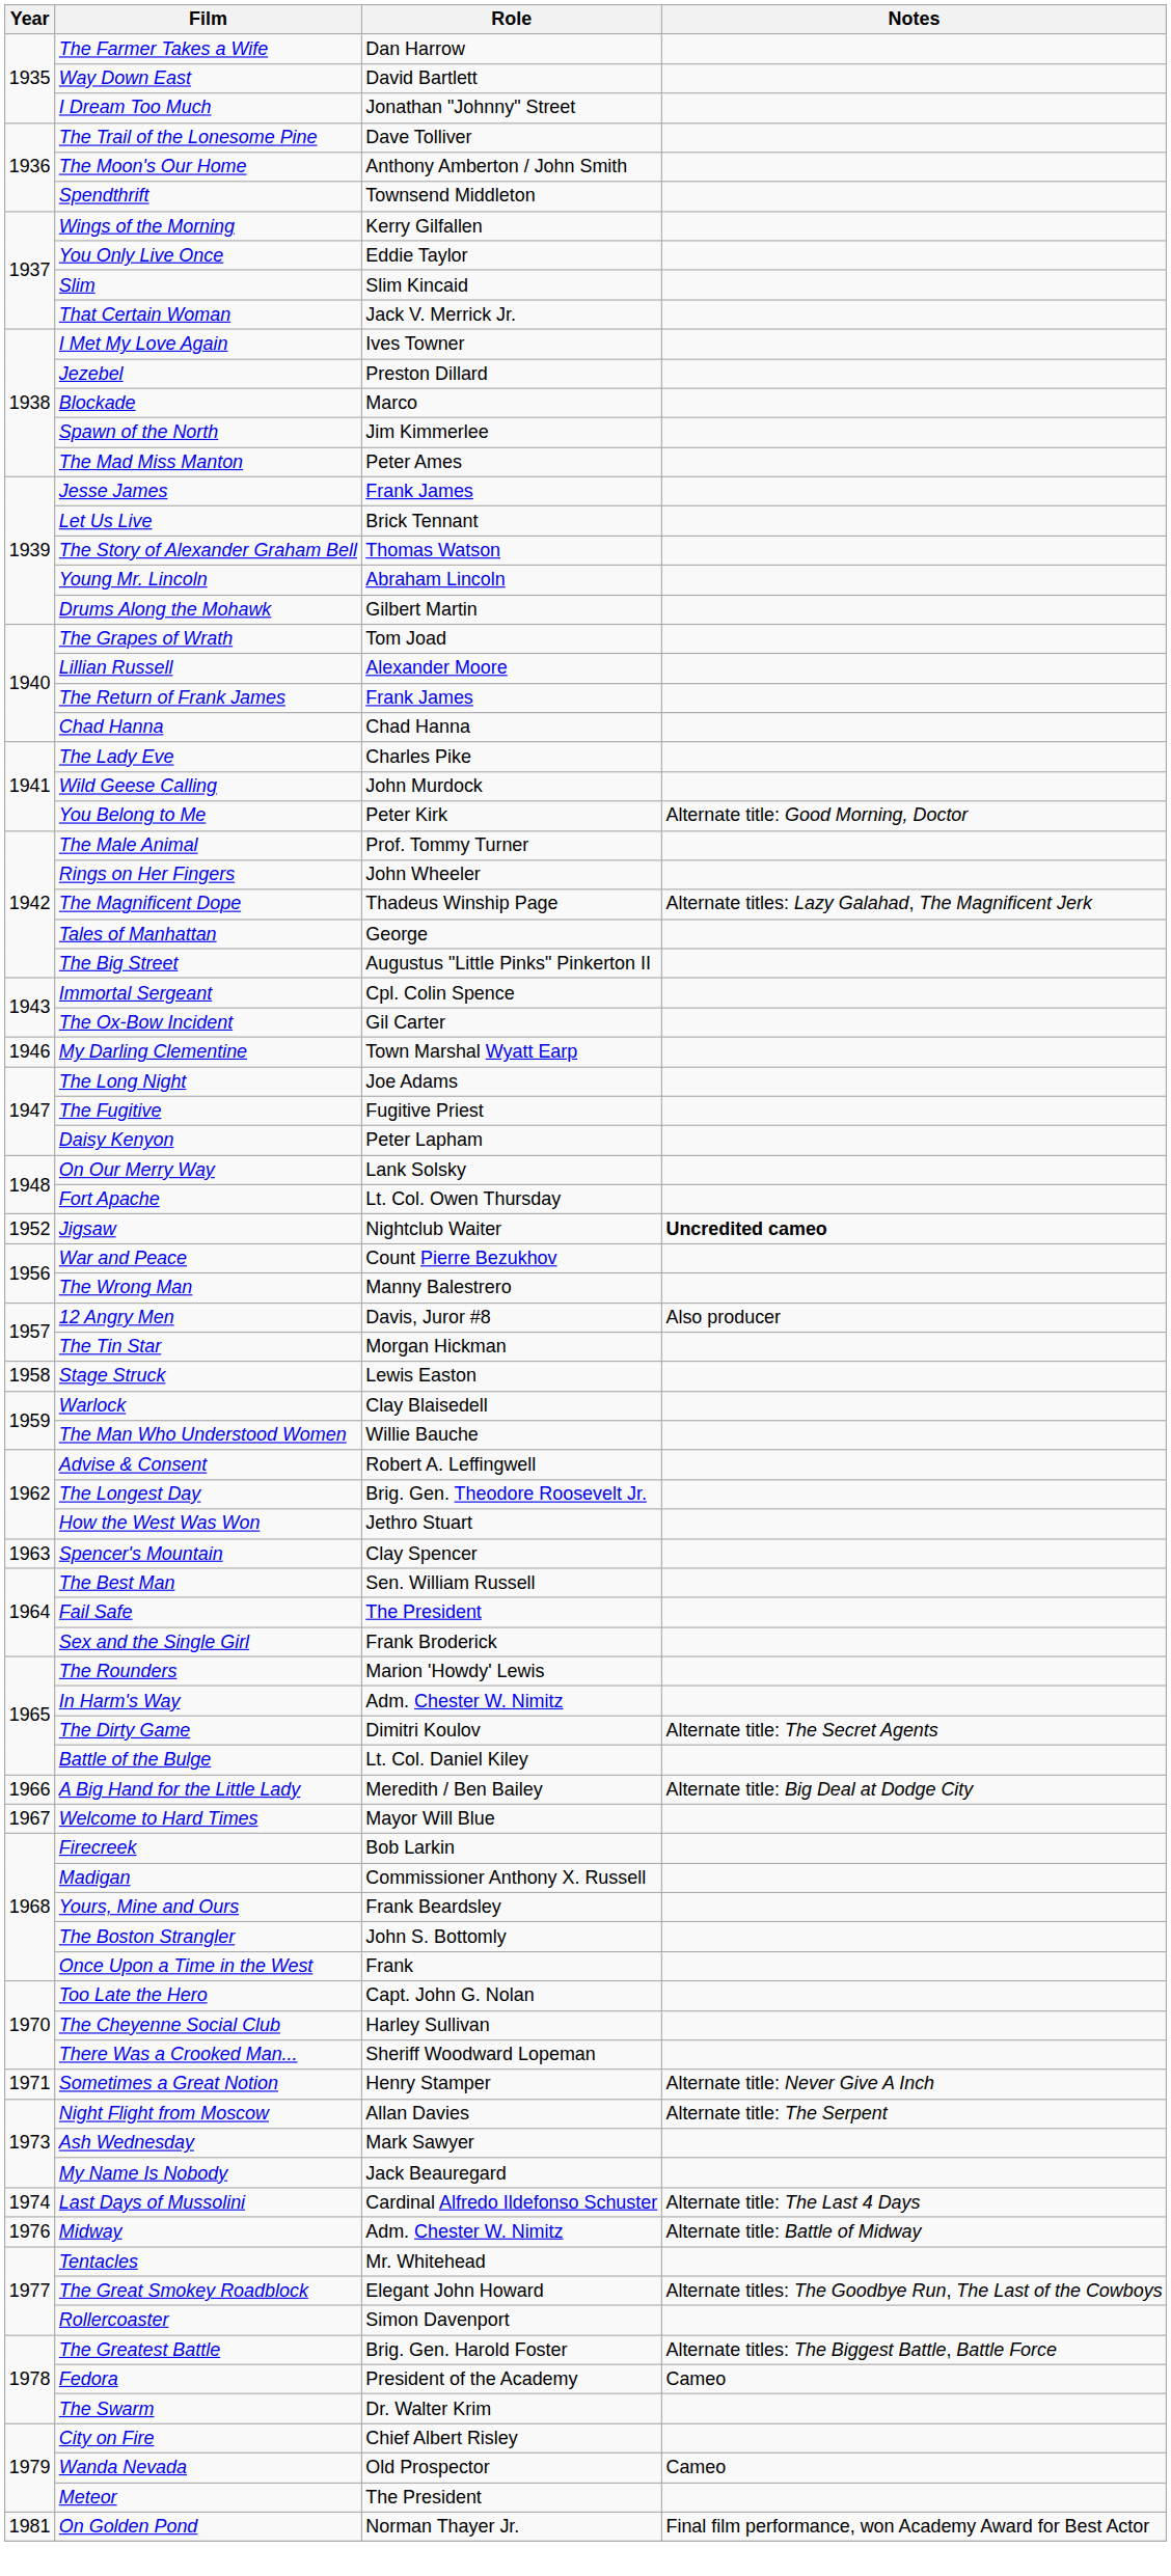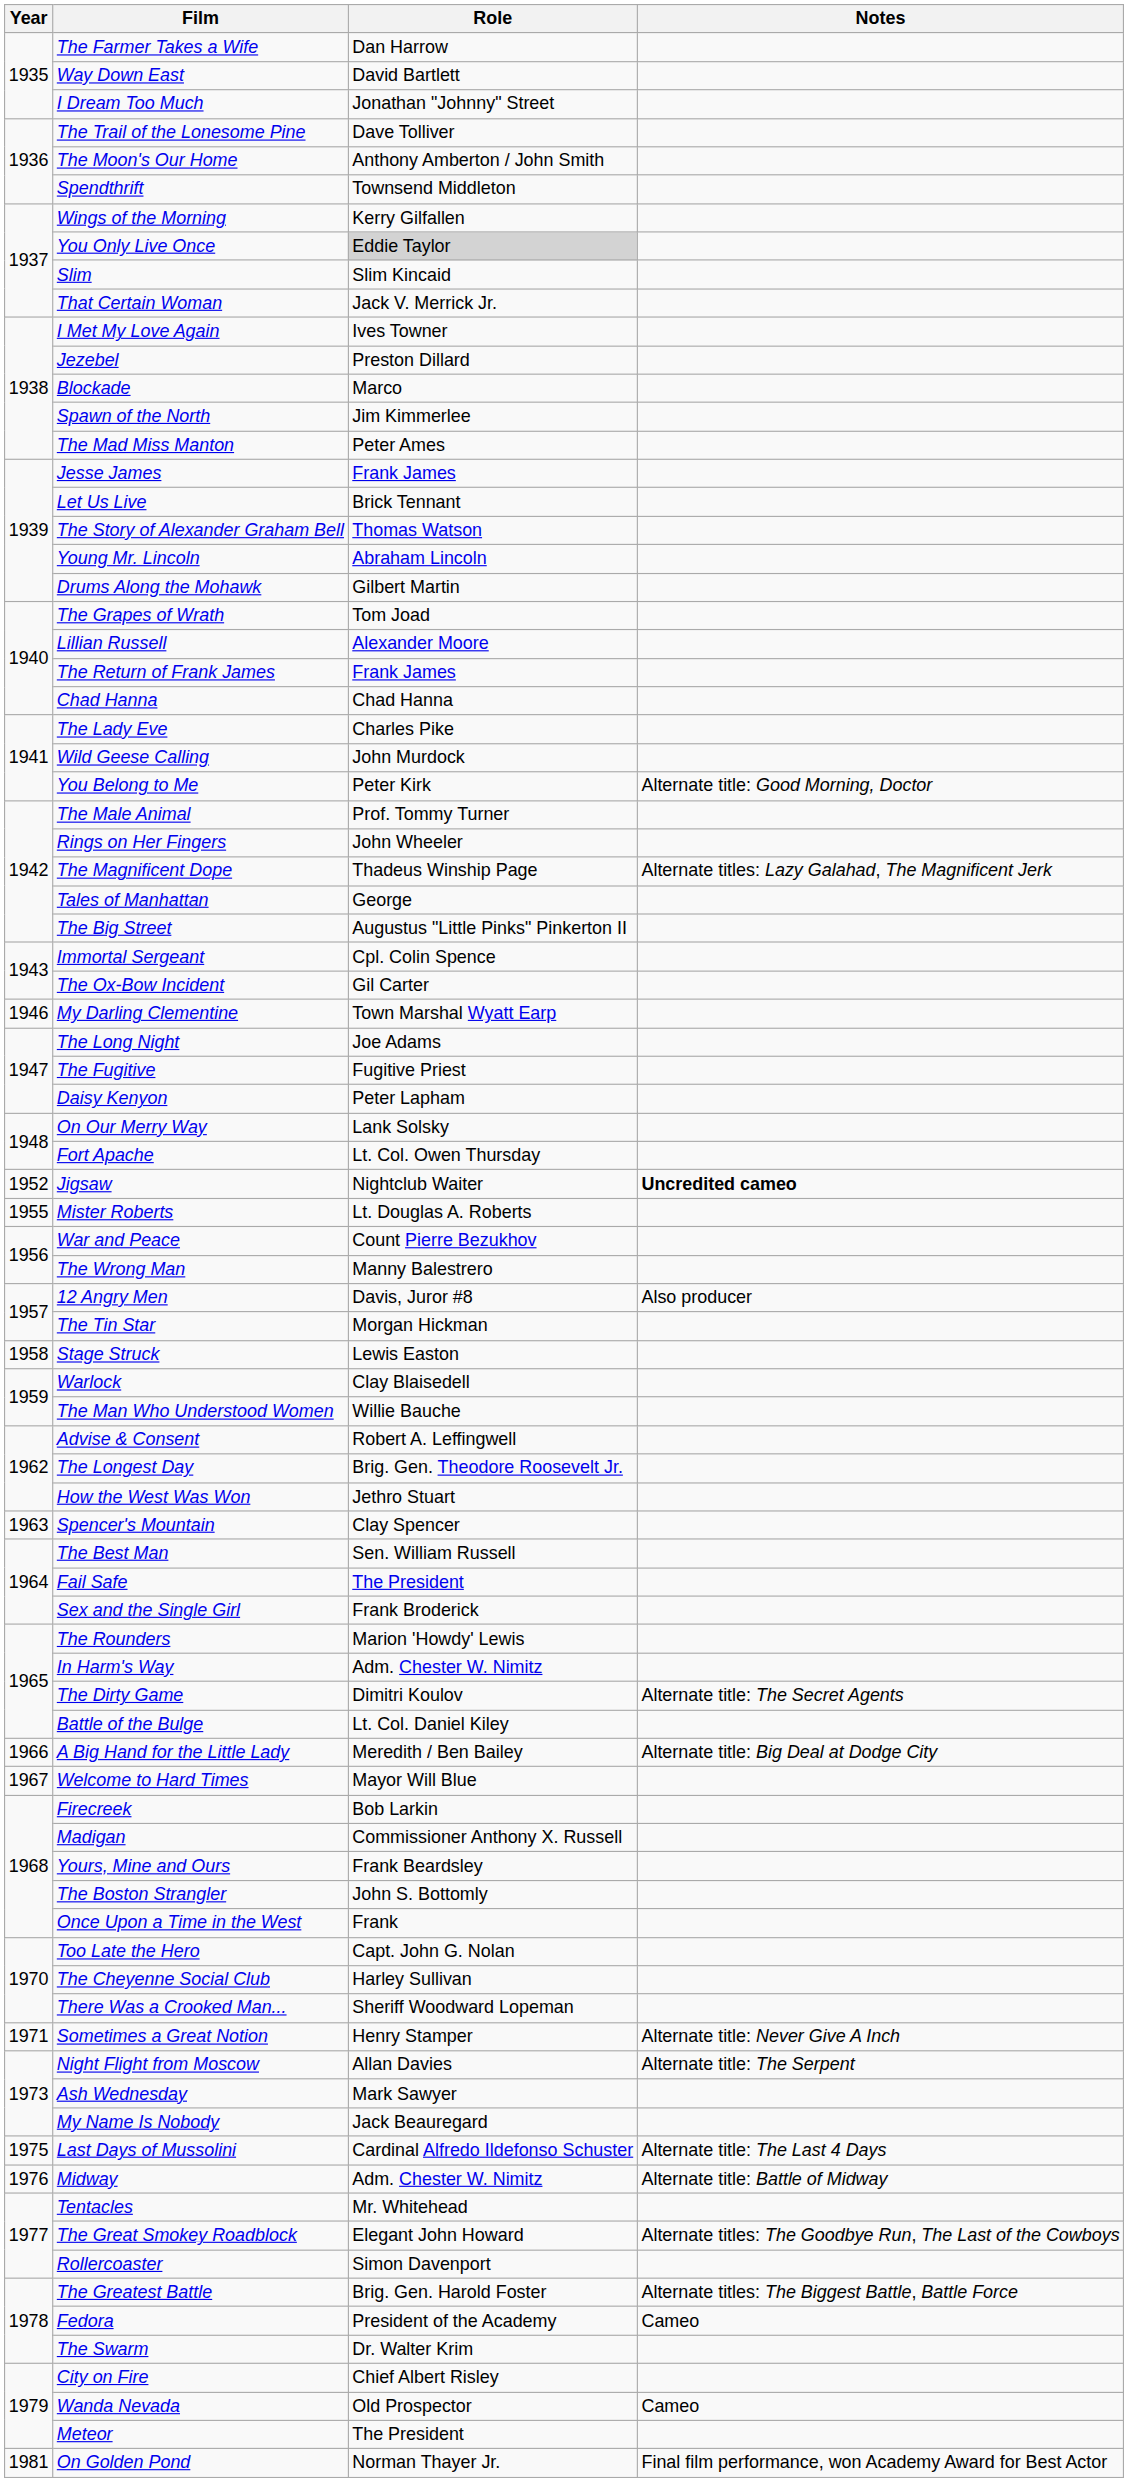You Only Live Once | Role: no background -> lightgrey background
+ row: 1955 | Mister Roberts | Lt. Douglas A. Roberts
Last Days of Mussolini | Year: 1974 -> 1975
